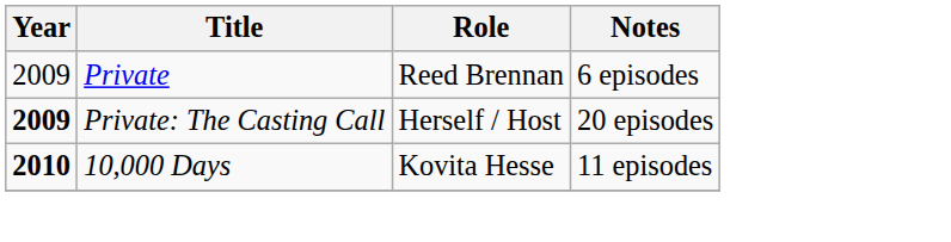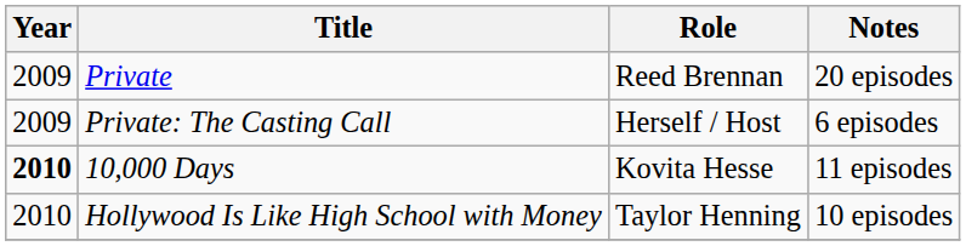Private | Notes: 6 episodes -> 20 episodes
Private: The Casting Call | Year: bold -> normal
Private: The Casting Call | Notes: 20 episodes -> 6 episodes
+ row: 2010 | Hollywood Is Like High School with Money | Taylor Henning | 10 episodes
